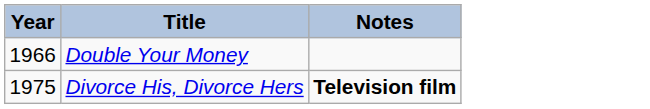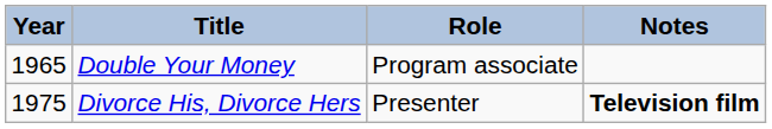+ column: Role | Program associate | Presenter
Double Your Money | Year: 1966 -> 1965
